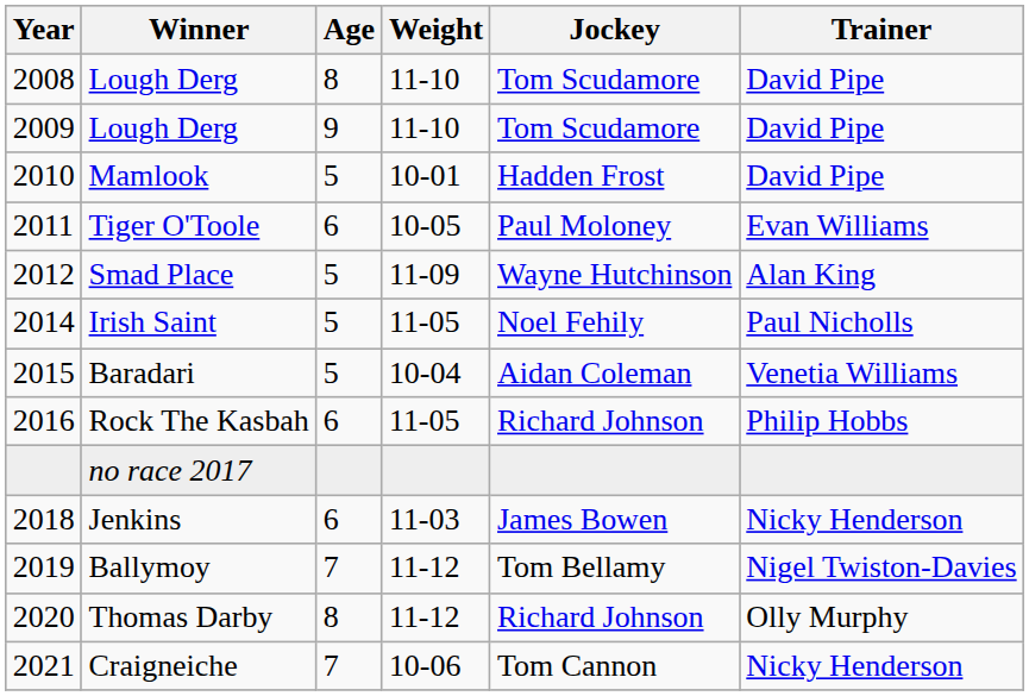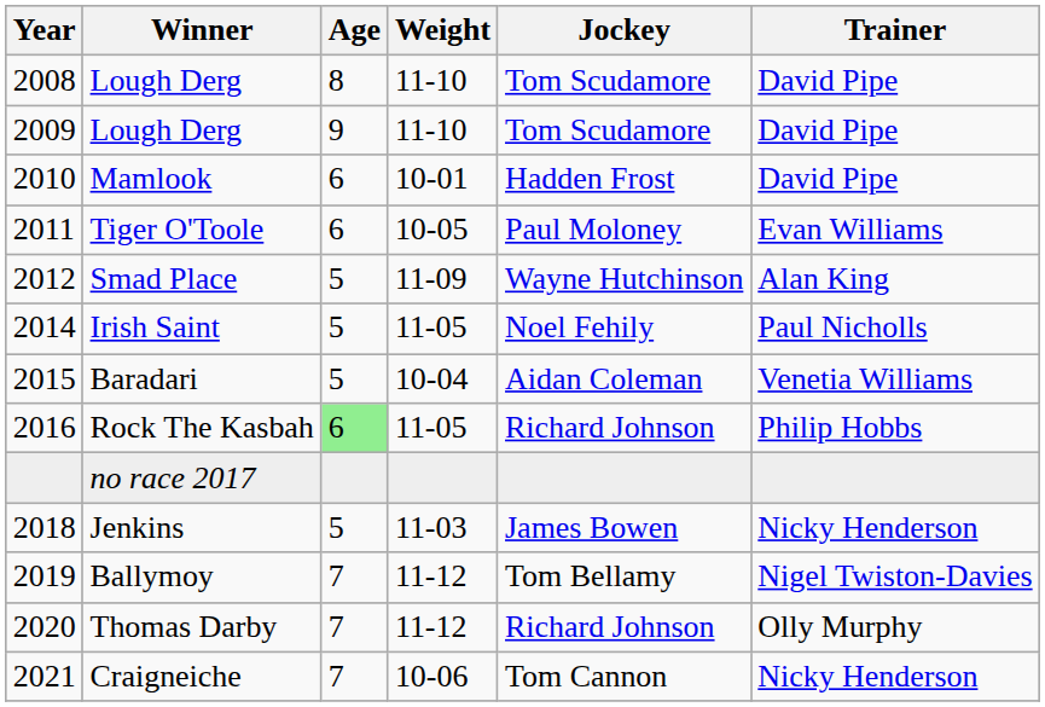Mamlook | Age: 5 -> 6
Rock The Kasbah | Age: no background -> lightgreen background
Jenkins | Age: 6 -> 5
Thomas Darby | Age: 8 -> 7
